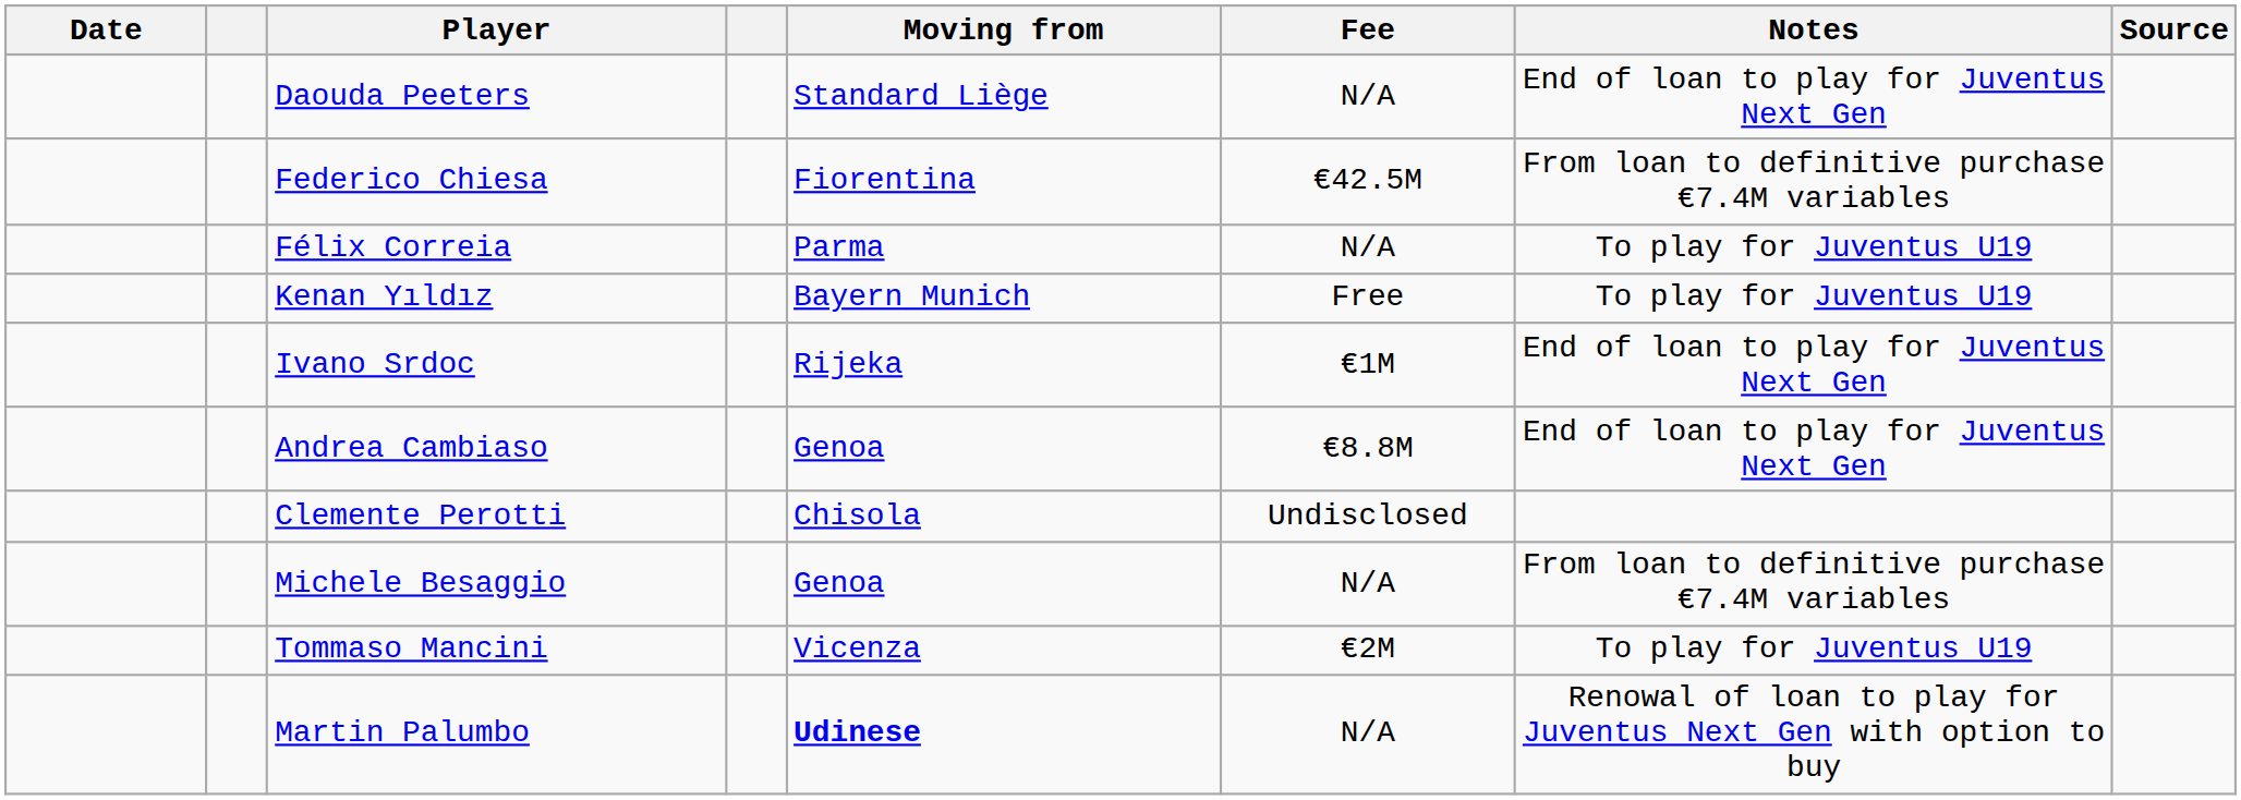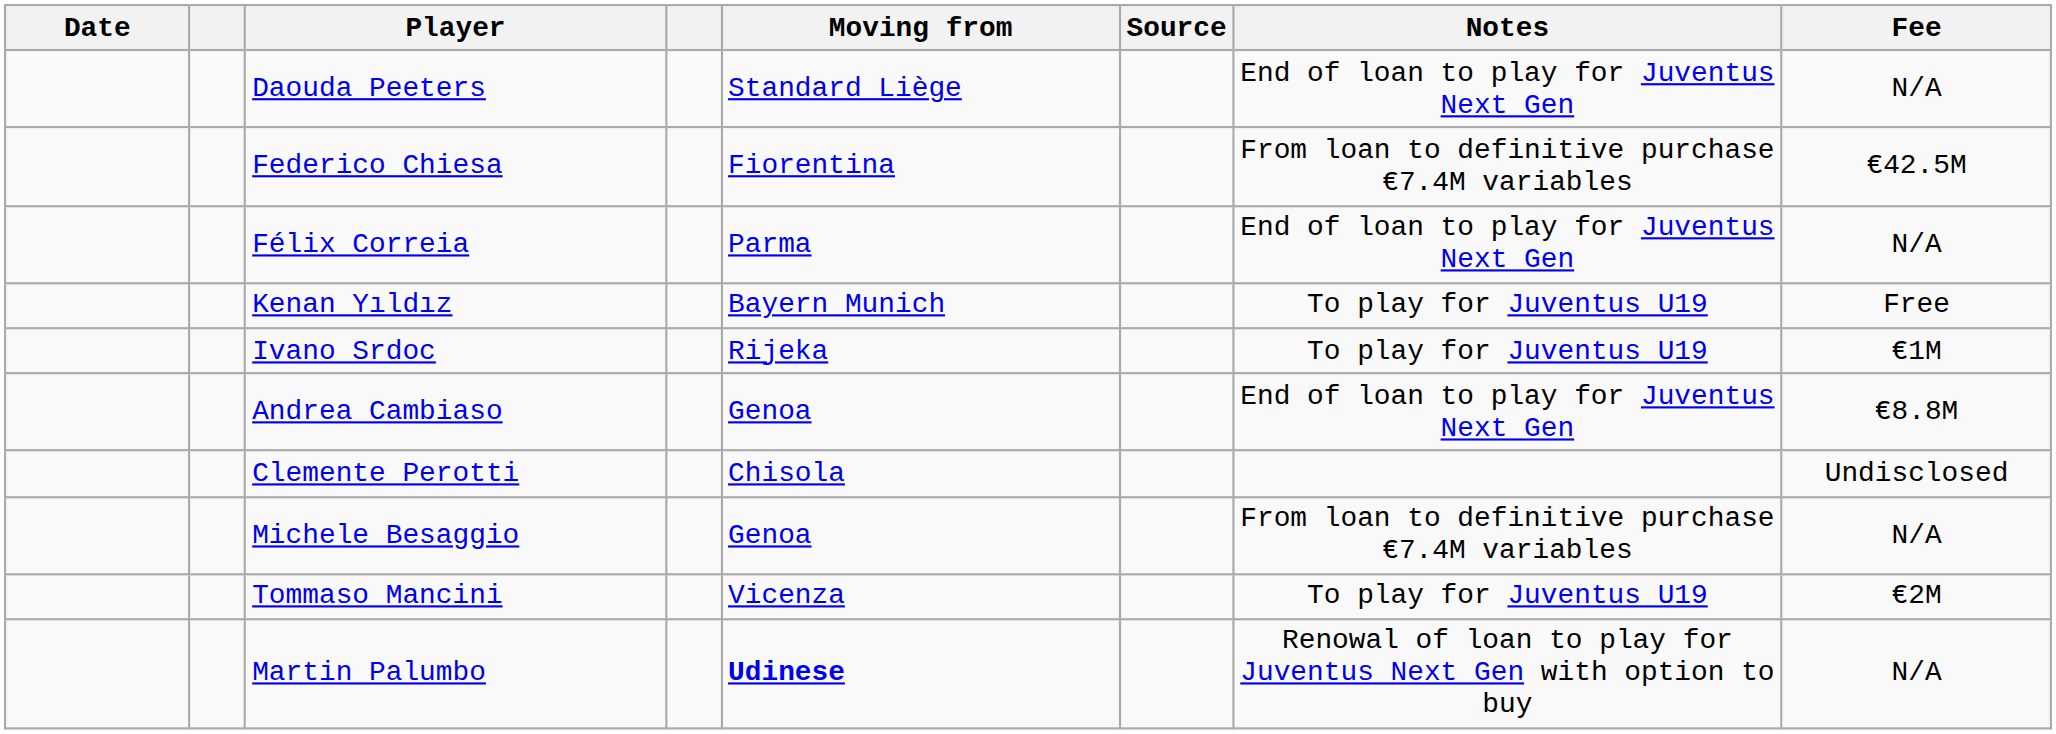columns swapped: Fee <-> Source
Félix Correia | Notes: To play for Juventus U19 -> End of loan to play for Juventus Next Gen
Ivano Srdoc | Notes: End of loan to play for Juventus Next Gen -> To play for Juventus U19
